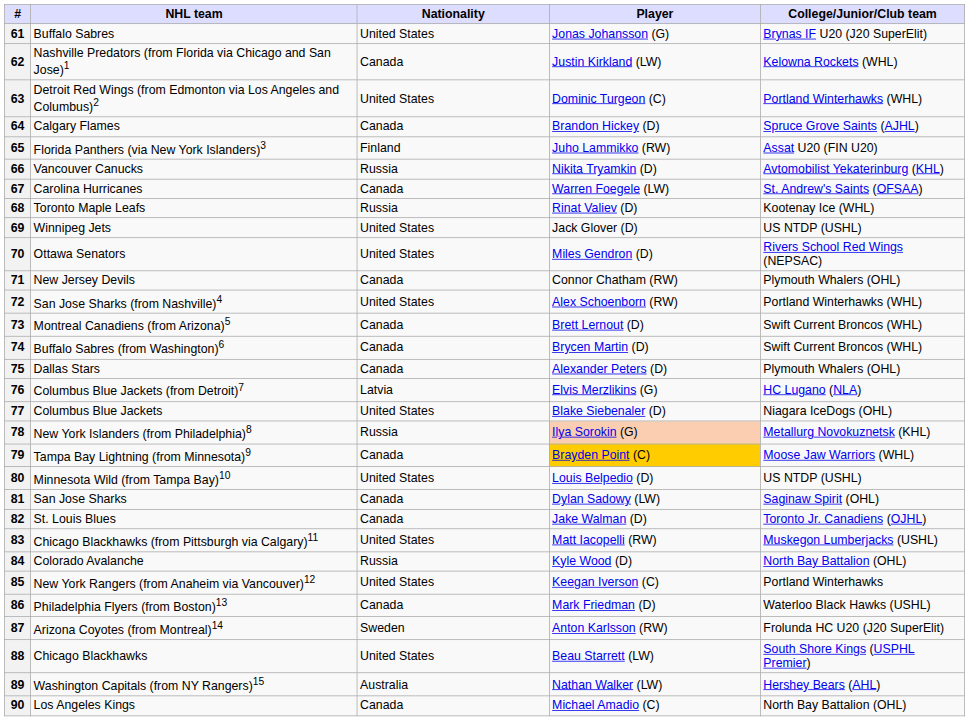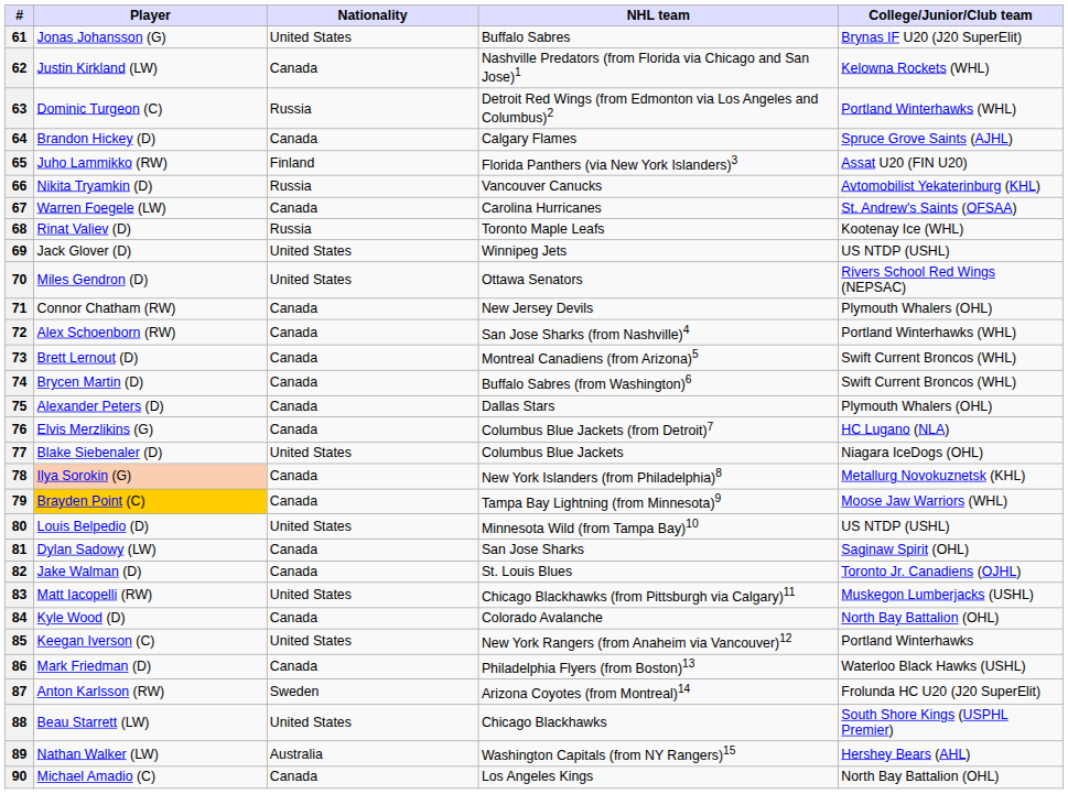columns swapped: Player <-> NHL team
63 | Nationality: United States -> Russia
72 | Nationality: United States -> Canada
76 | Nationality: Latvia -> Canada
78 | Nationality: Russia -> Canada
84 | Nationality: Russia -> Canada
